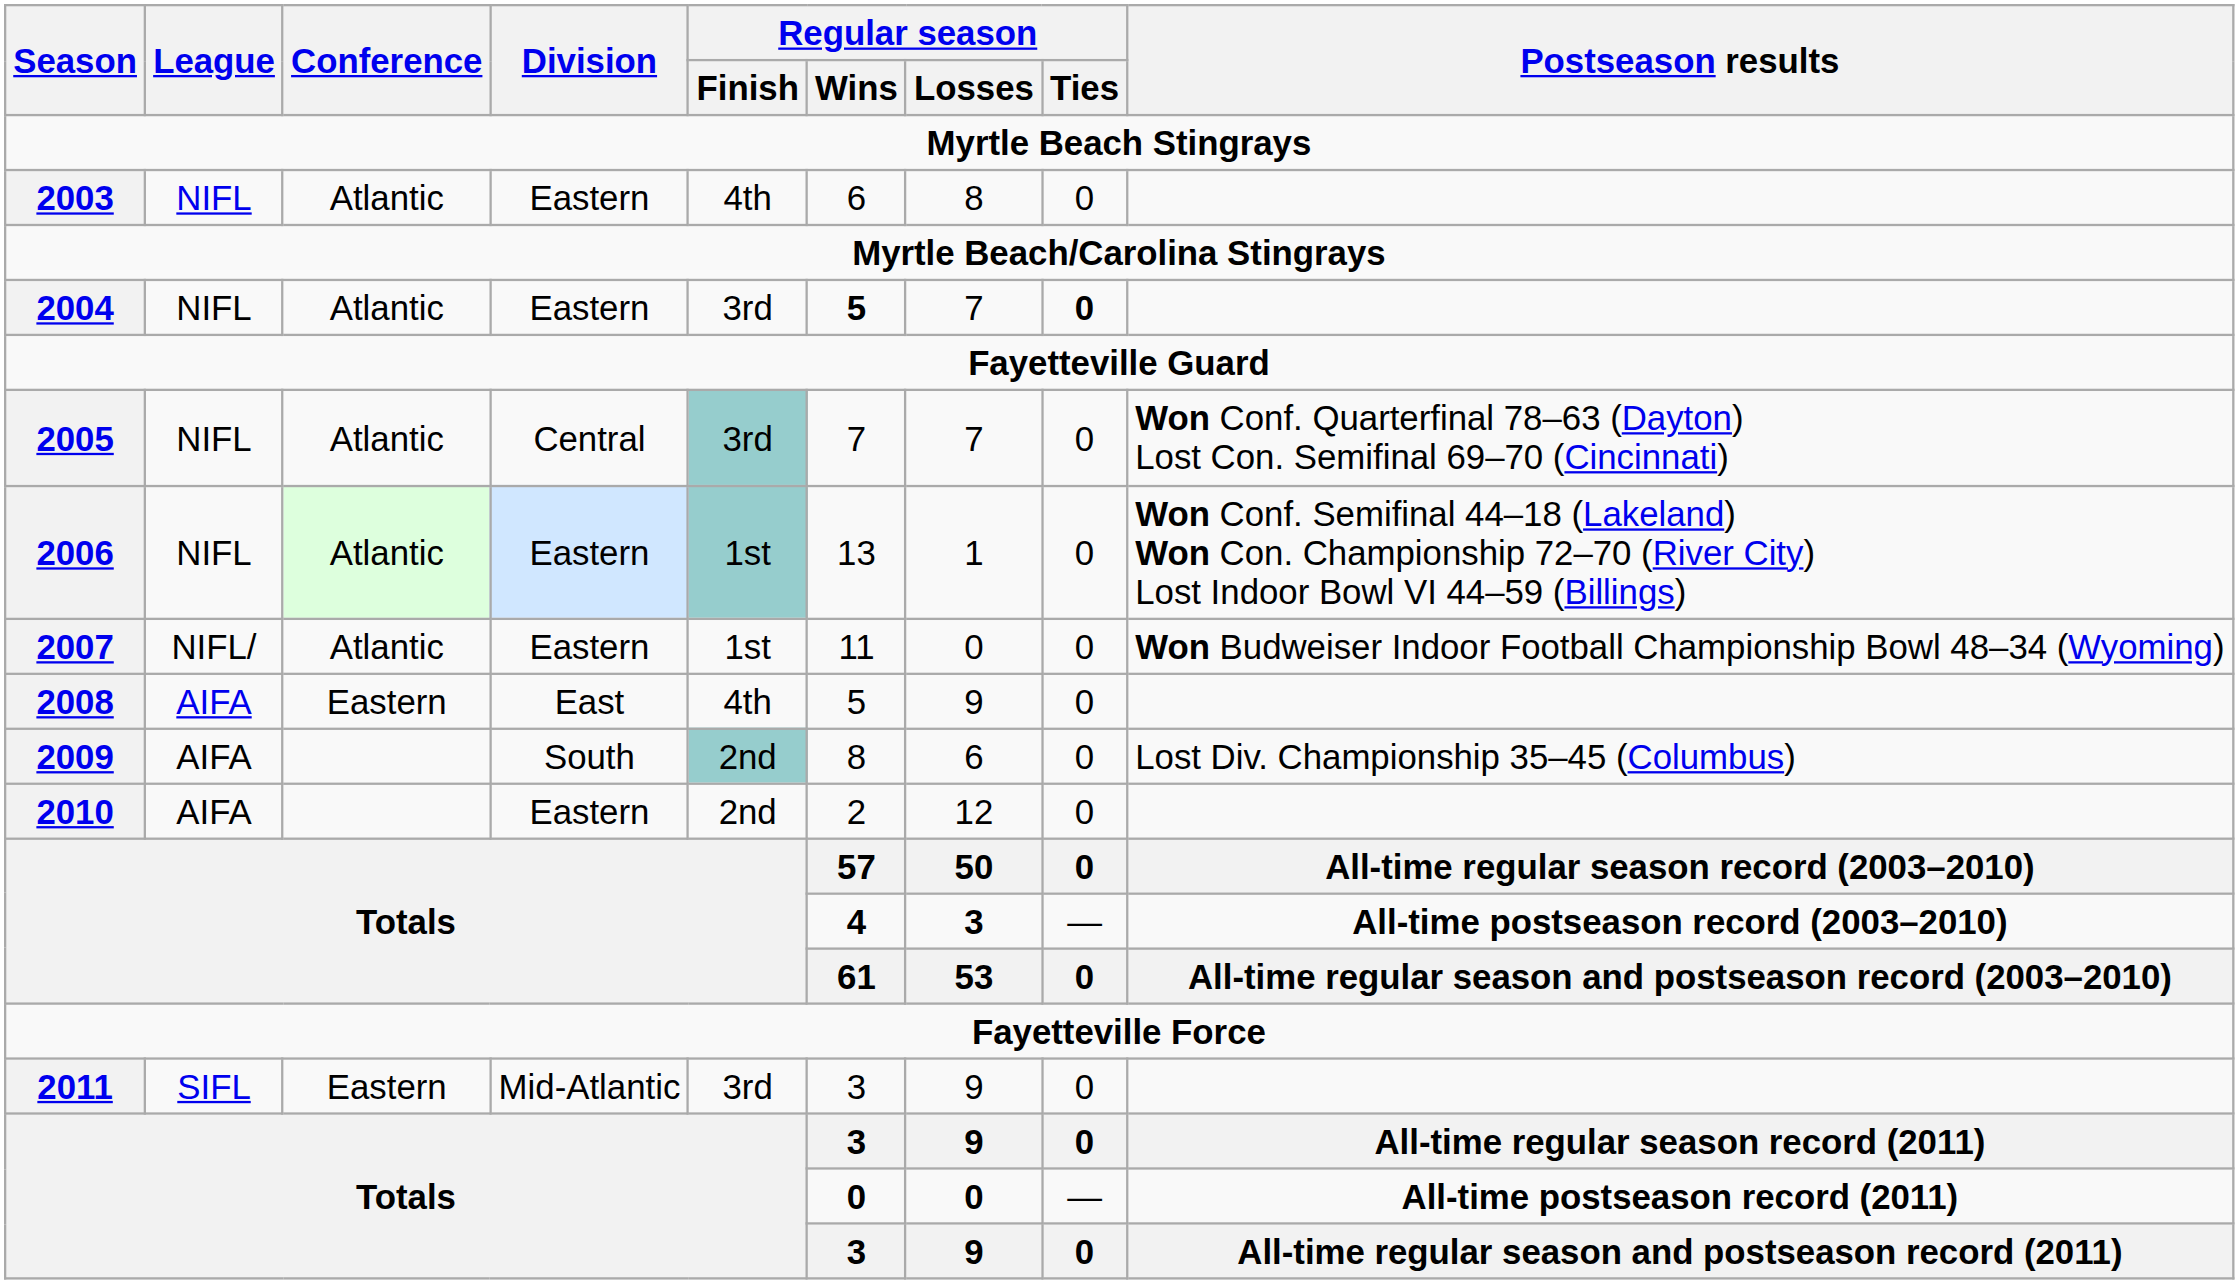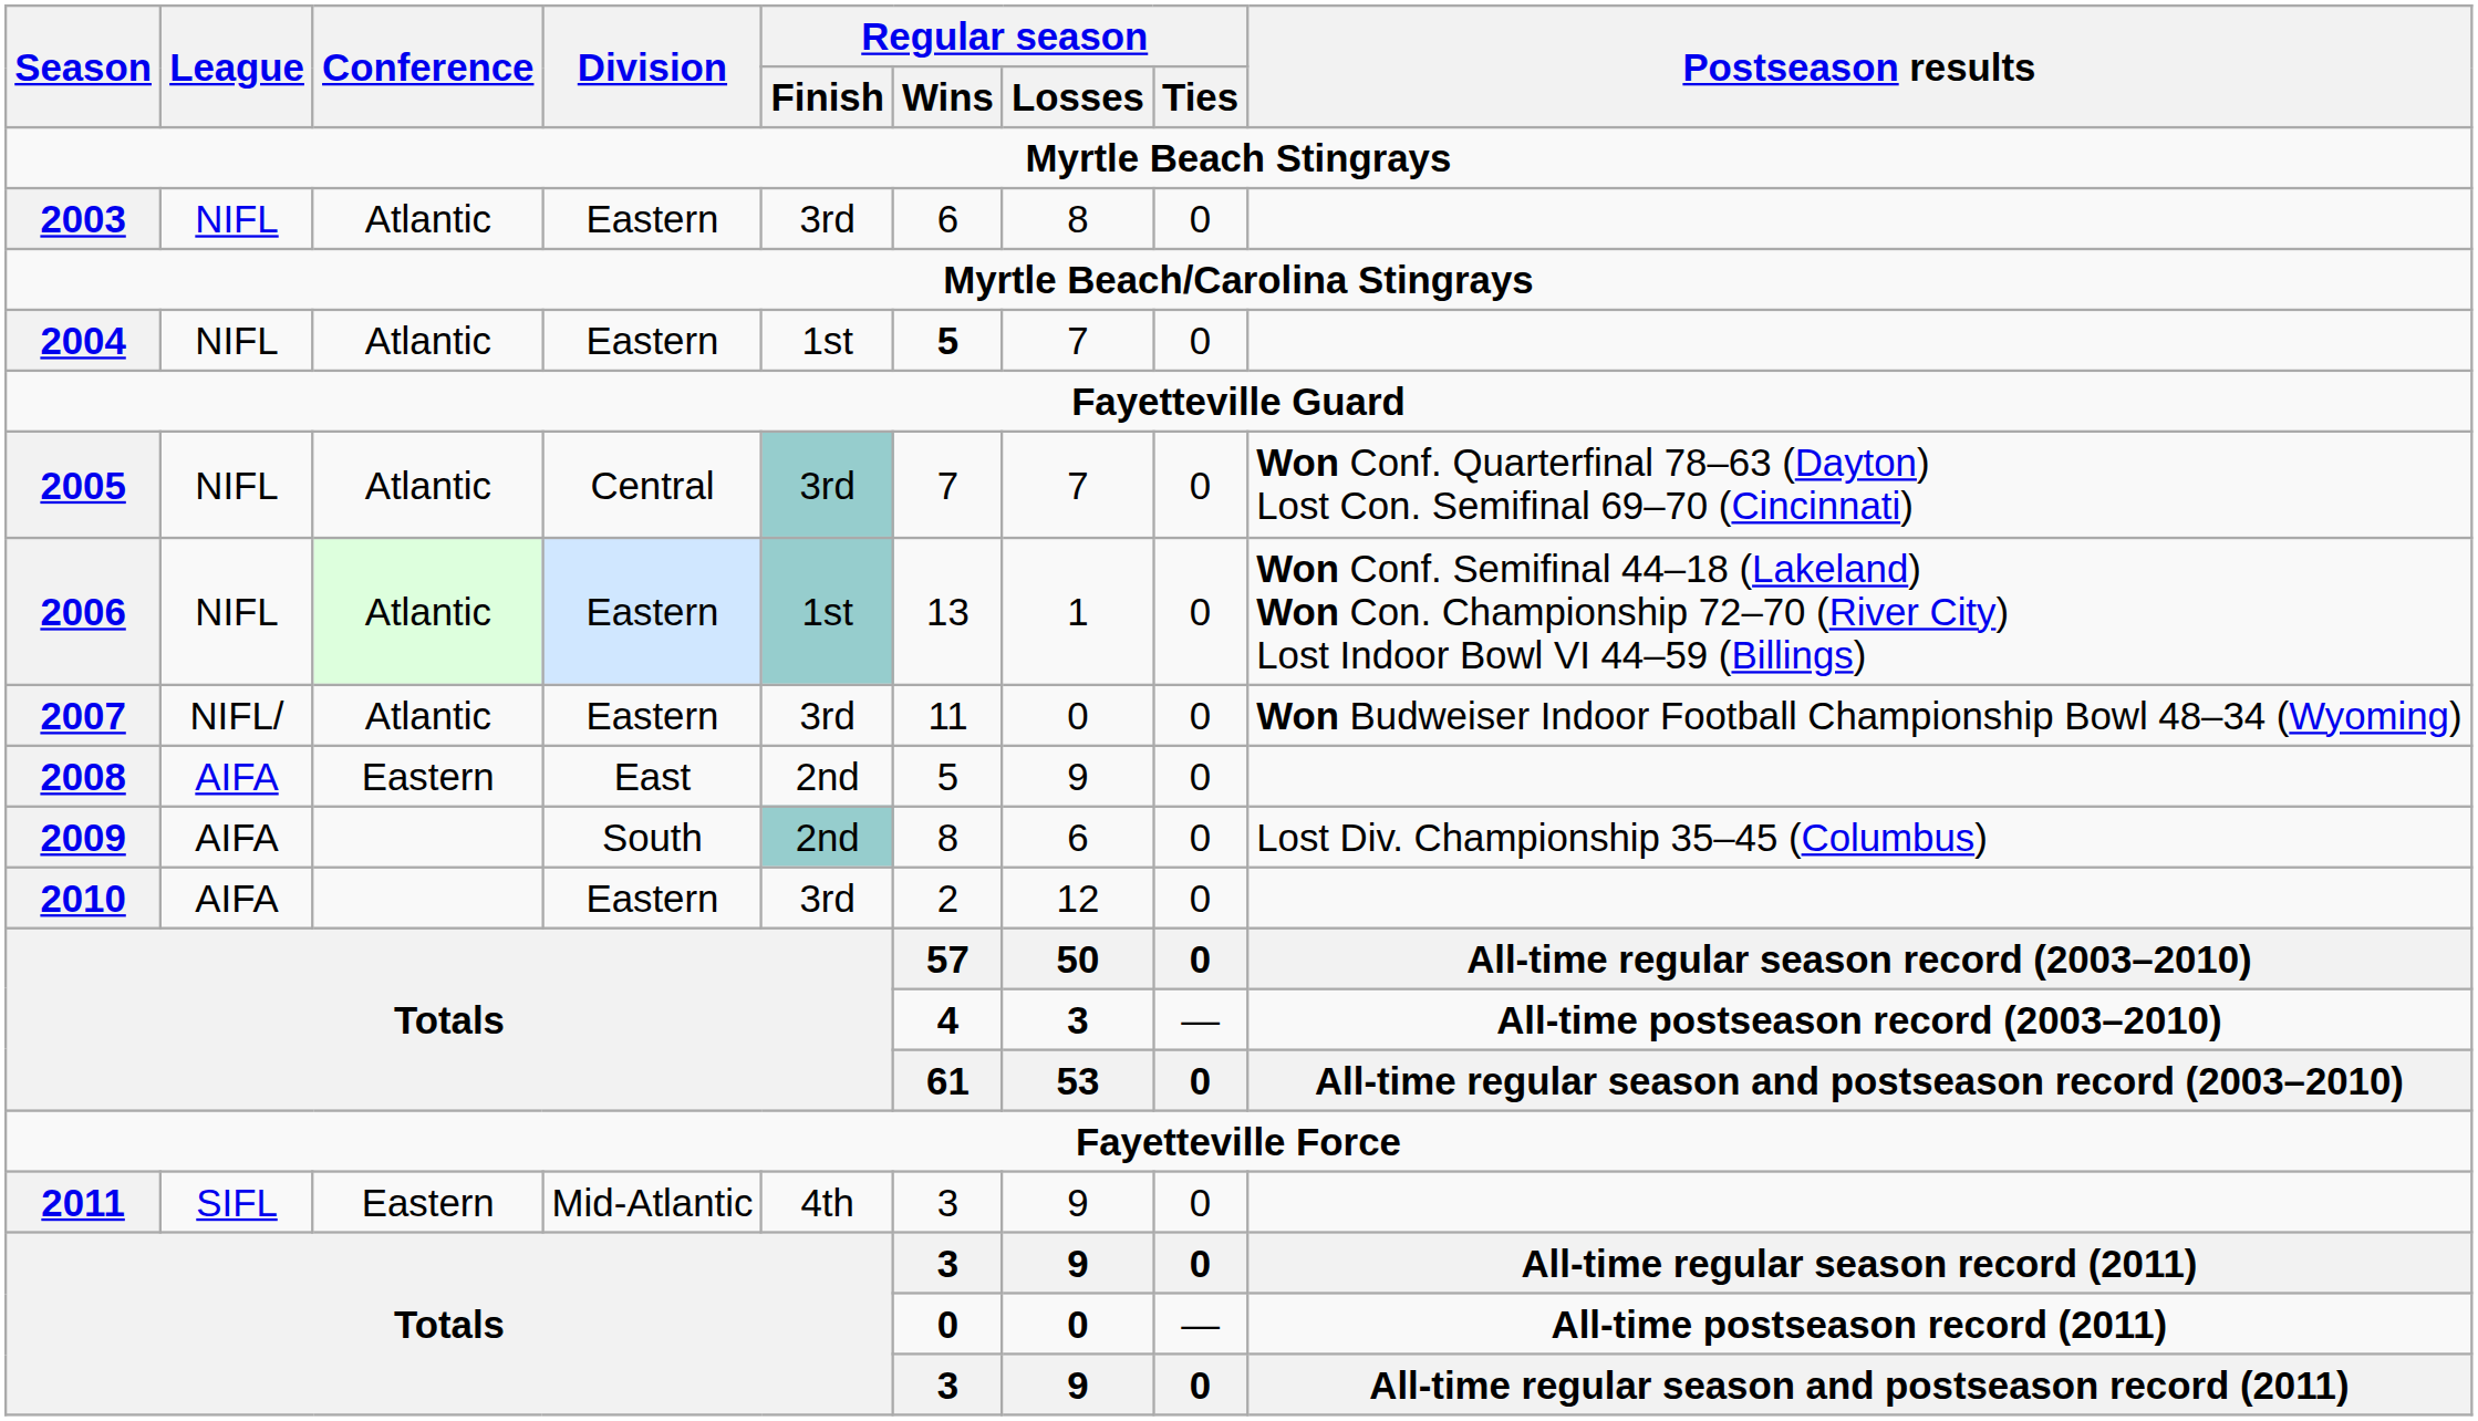2003 | Regular season / Finish: 4th -> 3rd
2004 | Regular season / Finish: 3rd -> 1st
2004 | Regular season / Ties: bold -> normal
2007 | Regular season / Finish: 1st -> 3rd
2008 | Regular season / Finish: 4th -> 2nd
2010 | Regular season / Finish: 2nd -> 3rd
2011 | Regular season / Finish: 3rd -> 4th
